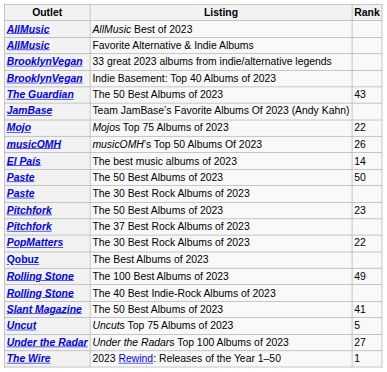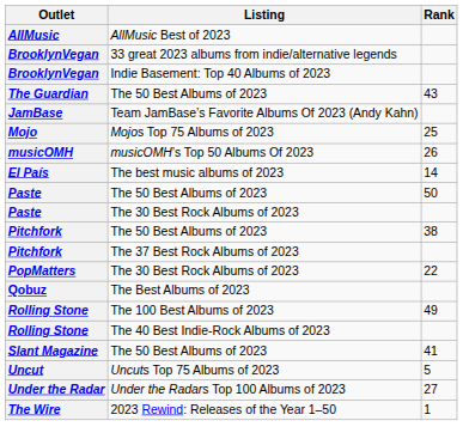- row: AllMusic | Favorite Alternative & Indie Albums
Mojos Top 75 Albums of 2023 | Rank: 22 -> 25
Pitchfork / The 50 Best Albums of 2023 | Rank: 23 -> 38
